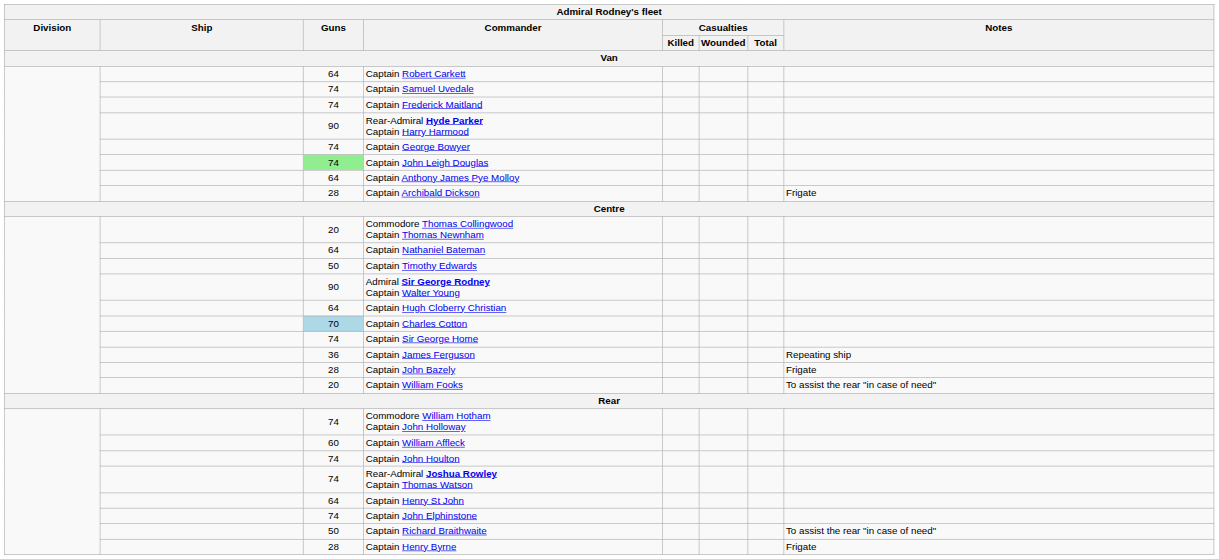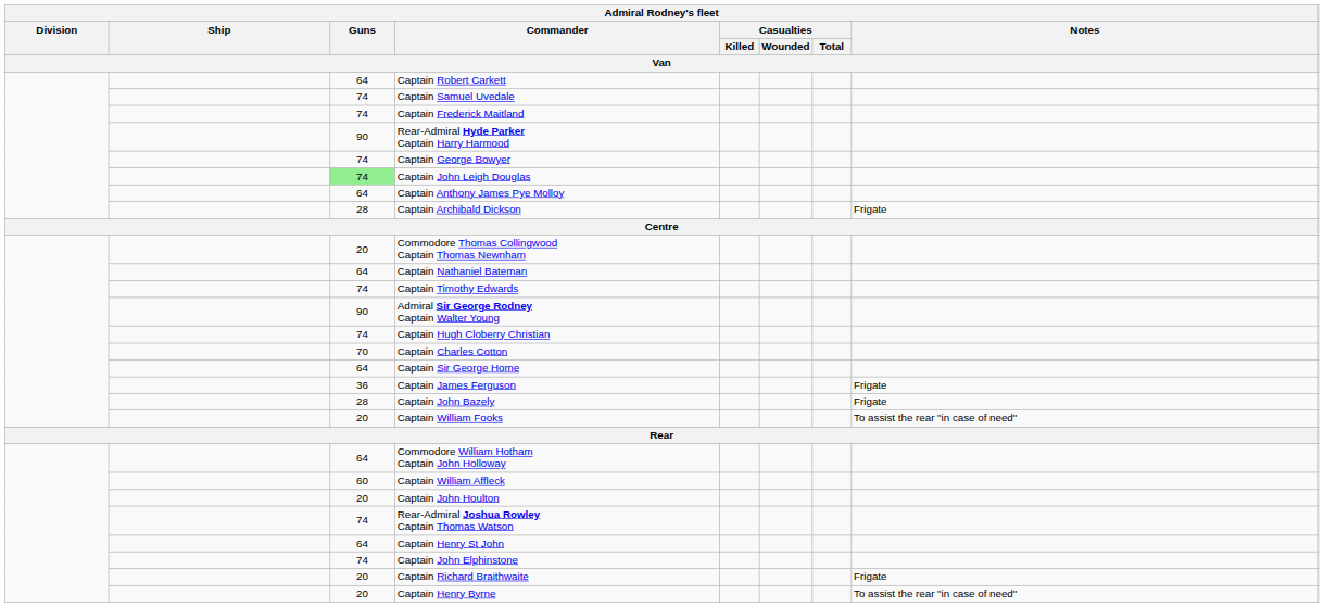Captain Timothy Edwards | Admiral Rodney's fleet / Guns / Van: 50 -> 74
Captain Hugh Cloberry Christian | Admiral Rodney's fleet / Guns / Van: 64 -> 74
Captain Charles Cotton | Admiral Rodney's fleet / Guns / Van: lightblue background -> no background
Captain Sir George Home | Admiral Rodney's fleet / Guns / Van: 74 -> 64
Captain James Ferguson | Admiral Rodney's fleet / Notes / Van: Repeating ship -> Frigate
Commodore William Hotham Captain John Holloway | Admiral Rodney's fleet / Guns / Van: 74 -> 64
Captain John Houlton | Admiral Rodney's fleet / Guns / Van: 74 -> 20
Captain Richard Braithwaite | Admiral Rodney's fleet / Guns / Van: 50 -> 20
Captain Richard Braithwaite | Admiral Rodney's fleet / Notes / Van: To assist the rear "in case of need" -> Frigate
Captain Henry Byrne | Admiral Rodney's fleet / Guns / Van: 28 -> 20
Captain Henry Byrne | Admiral Rodney's fleet / Notes / Van: Frigate -> To assist the rear "in case of need"
